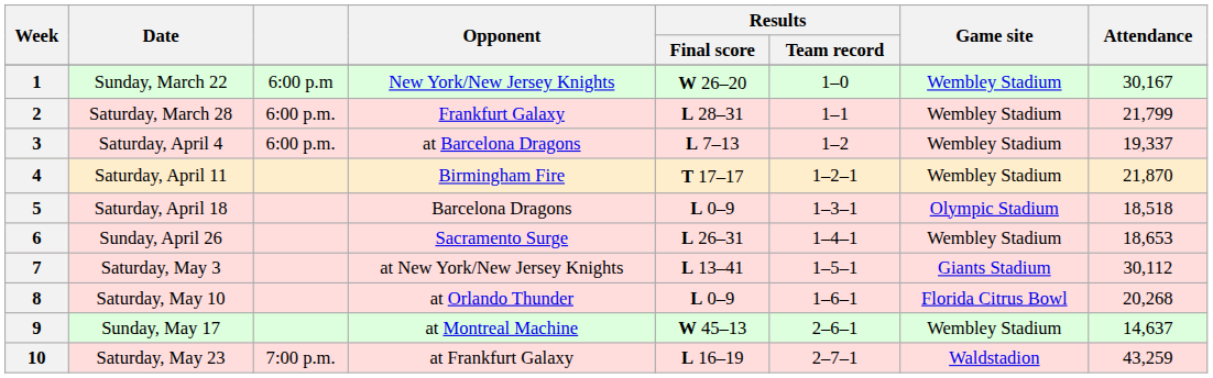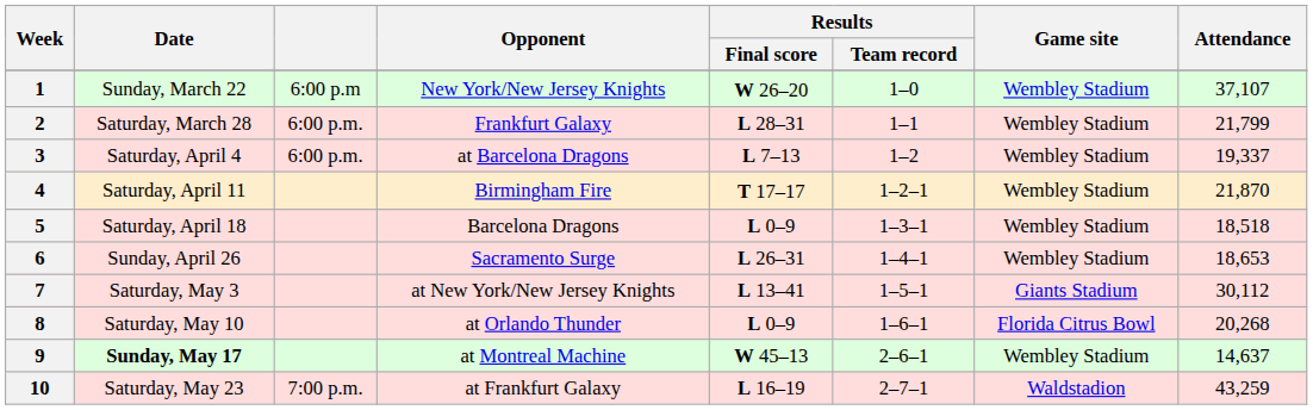1 | Attendance: 30,167 -> 37,107
5 | Game site: Olympic Stadium -> Wembley Stadium
9 | Date: normal -> bold
